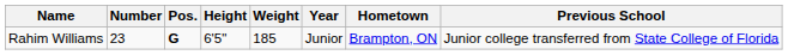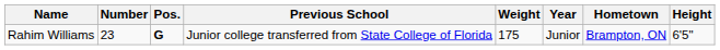columns swapped: Height <-> Previous School
Rahim Williams | Weight: 185 -> 175
